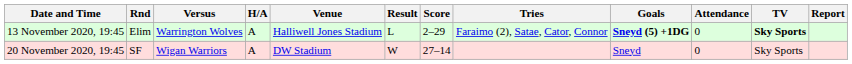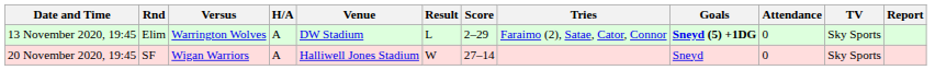13 November 2020, 19:45 | Venue: Halliwell Jones Stadium -> DW Stadium
13 November 2020, 19:45 | TV: bold -> normal
20 November 2020, 19:45 | Venue: DW Stadium -> Halliwell Jones Stadium
